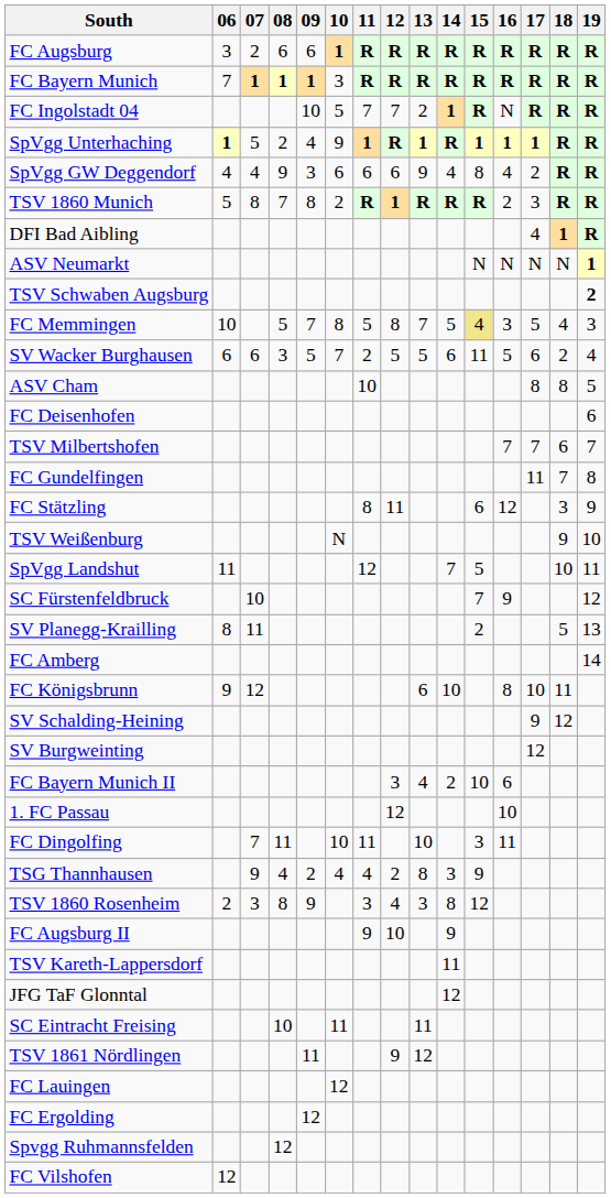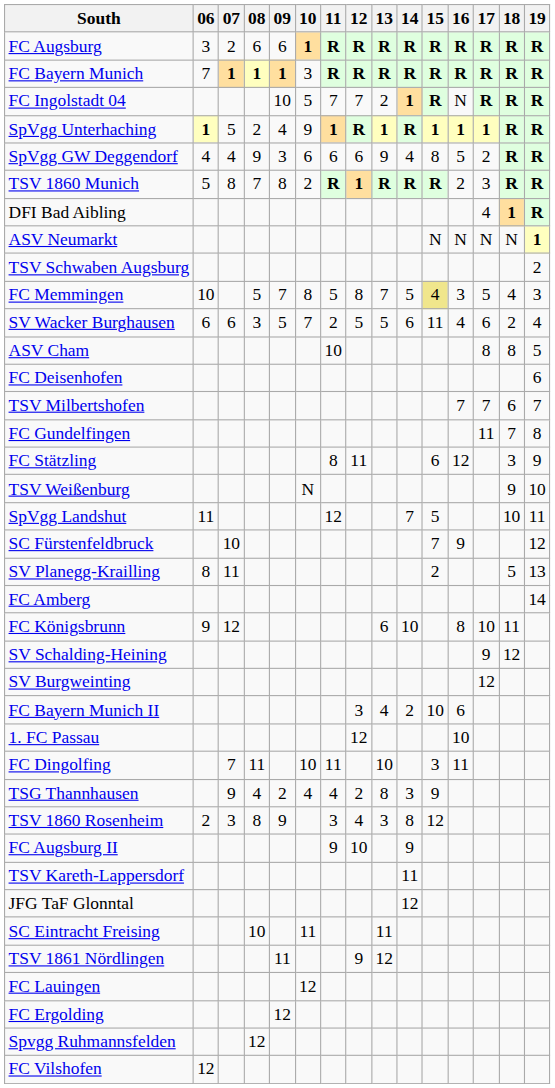SpVgg GW Deggendorf | 16: 4 -> 5
TSV Schwaben Augsburg | 19: bold -> normal
SV Wacker Burghausen | 16: 5 -> 4
